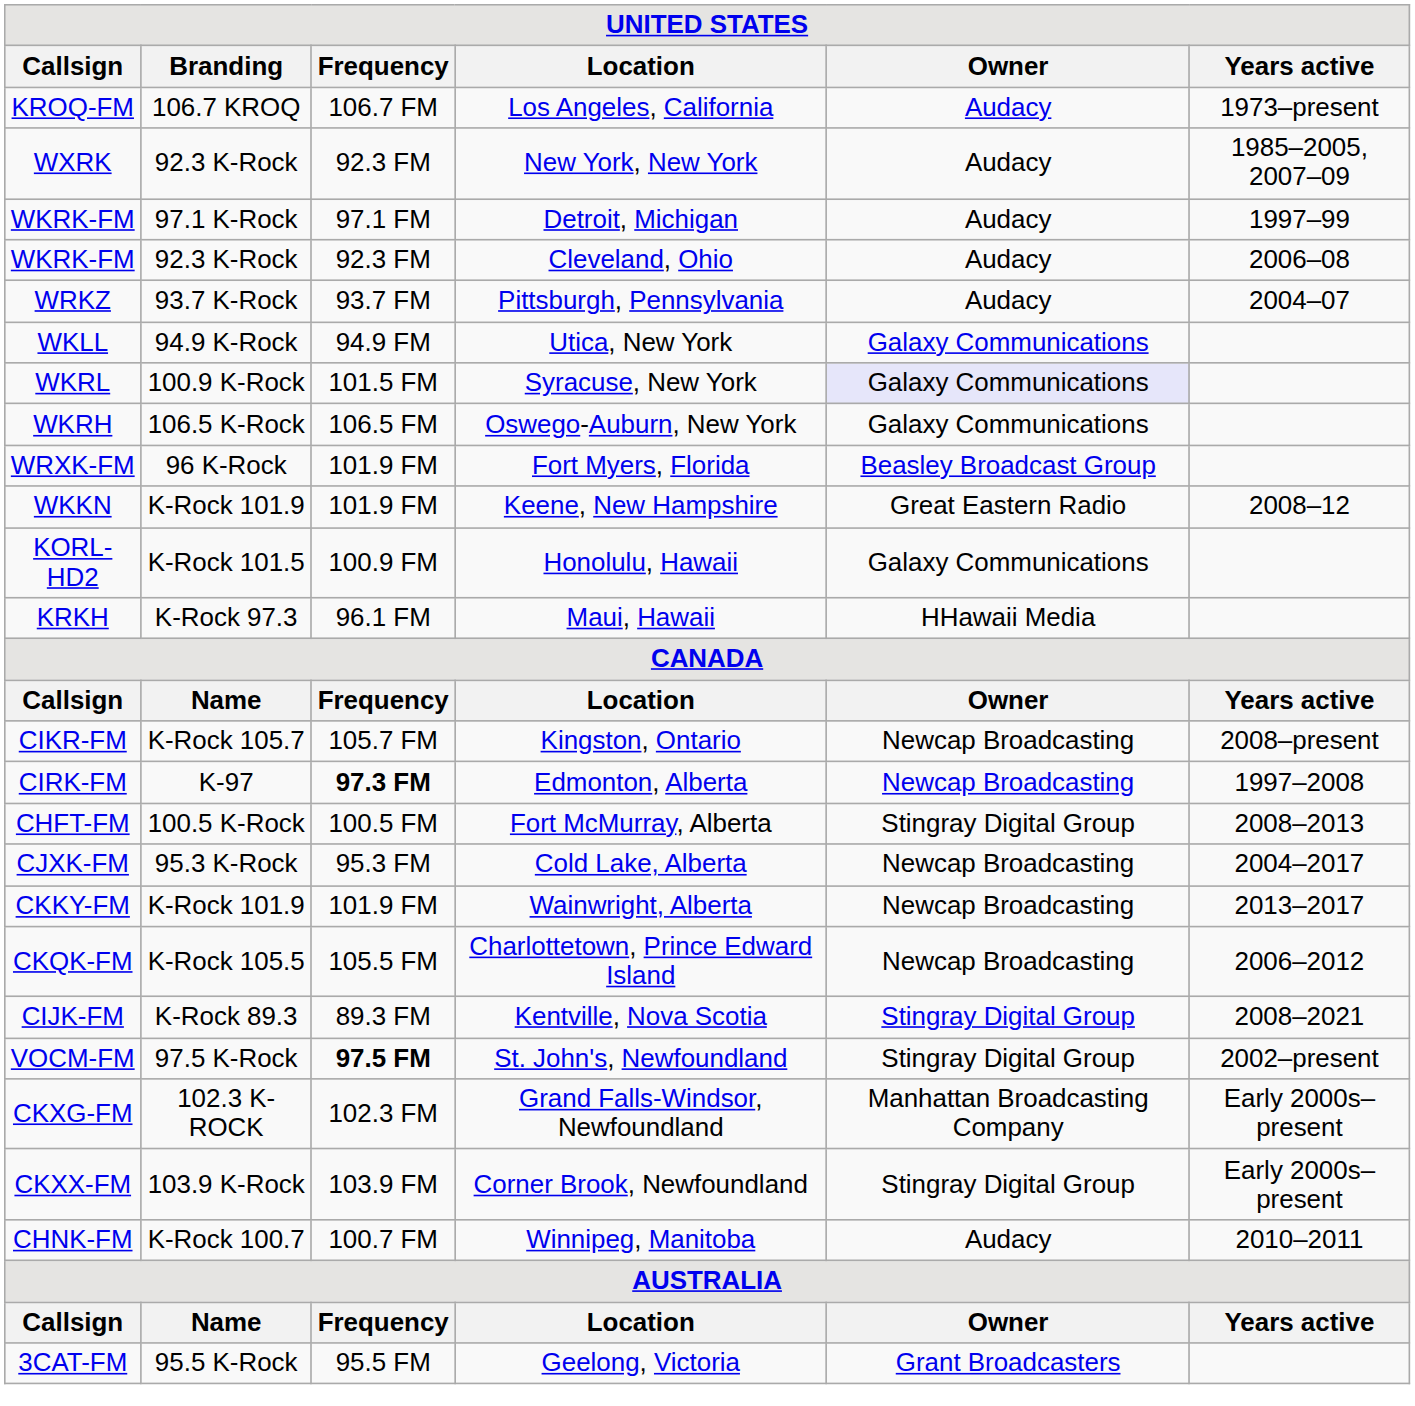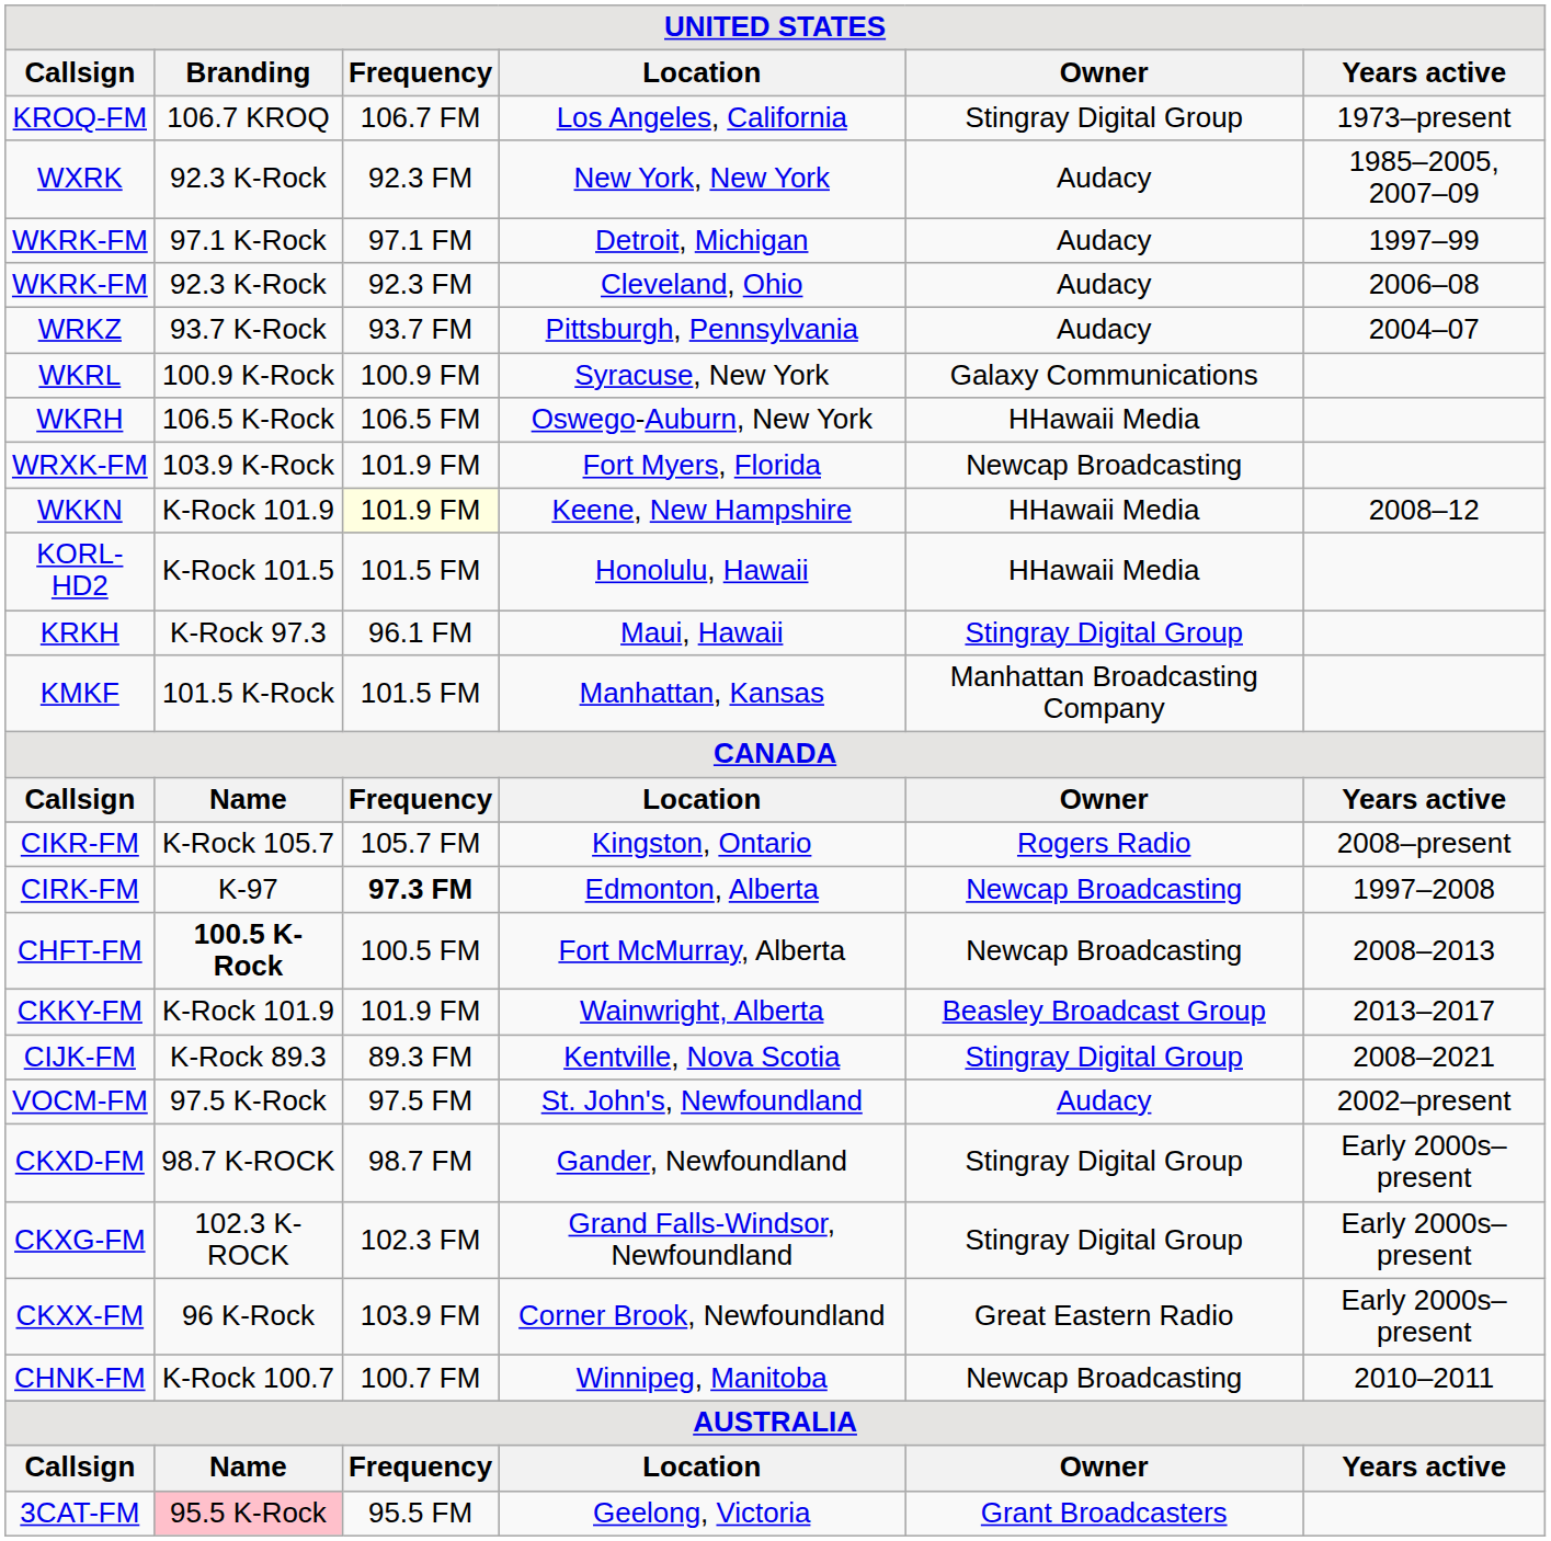Los Angeles, California | Owner: Audacy -> Stingray Digital Group
- row: WKLL | 94.9 K-Rock | 94.9 FM | Utica, New York | Galaxy Communications
Syracuse, New York | Frequency: 101.5 FM -> 100.9 FM
Syracuse, New York | Owner: lavender background -> no background
Oswego-Auburn, New York | Owner: Galaxy Communications -> HHawaii Media
Fort Myers, Florida | Branding: 96 K-Rock -> 103.9 K-Rock
Fort Myers, Florida | Owner: Beasley Broadcast Group -> Newcap Broadcasting
Keene, New Hampshire | Frequency: no background -> lightyellow background
Keene, New Hampshire | Owner: Great Eastern Radio -> HHawaii Media
Honolulu, Hawaii | Frequency: 100.9 FM -> 101.5 FM
Honolulu, Hawaii | Owner: Galaxy Communications -> HHawaii Media
Maui, Hawaii | Owner: HHawaii Media -> Stingray Digital Group
+ row: KMKF | 101.5 K-Rock | 101.5 FM | Manhattan, Kansas | Manhattan Broadcasting Company
Kingston, Ontario | Owner: Newcap Broadcasting -> Rogers Radio
Fort McMurray, Alberta | Branding: normal -> bold
Fort McMurray, Alberta | Owner: Stingray Digital Group -> Newcap Broadcasting
- row: CJXK-FM | 95.3 K-Rock | 95.3 FM | Cold Lake, Alberta | Newcap Broadcasting | 2004–2017
Wainwright, Alberta | Owner: Newcap Broadcasting -> Beasley Broadcast Group
- row: CKQK-FM | K-Rock 105.5 | 105.5 FM | Charlottetown, Prince Edward Island | Newcap Broadcasting | 2006–2012
St. John's, Newfoundland | Frequency: bold -> normal
St. John's, Newfoundland | Owner: Stingray Digital Group -> Audacy
+ row: CKXD-FM | 98.7 K-ROCK | 98.7 FM | Gander, Newfoundland | Stingray Digital Group | Early 2000s–present
Grand Falls-Windsor, Newfoundland | Owner: Manhattan Broadcasting Company -> Stingray Digital Group
Corner Brook, Newfoundland | Branding: 103.9 K-Rock -> 96 K-Rock
Corner Brook, Newfoundland | Owner: Stingray Digital Group -> Great Eastern Radio
Winnipeg, Manitoba | Owner: Audacy -> Newcap Broadcasting
Geelong, Victoria | Branding: no background -> pink background
